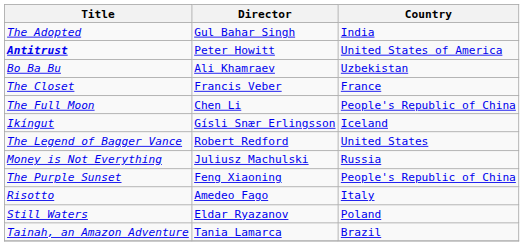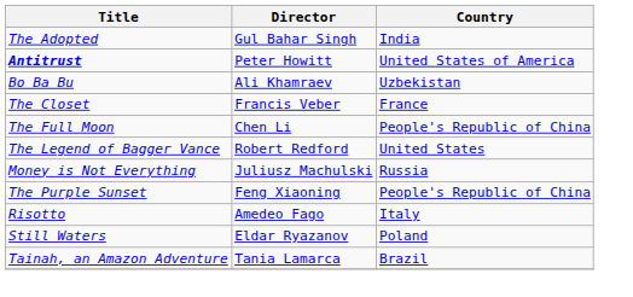- row: Ikíngut | Gísli Snær Erlingsson | Iceland
